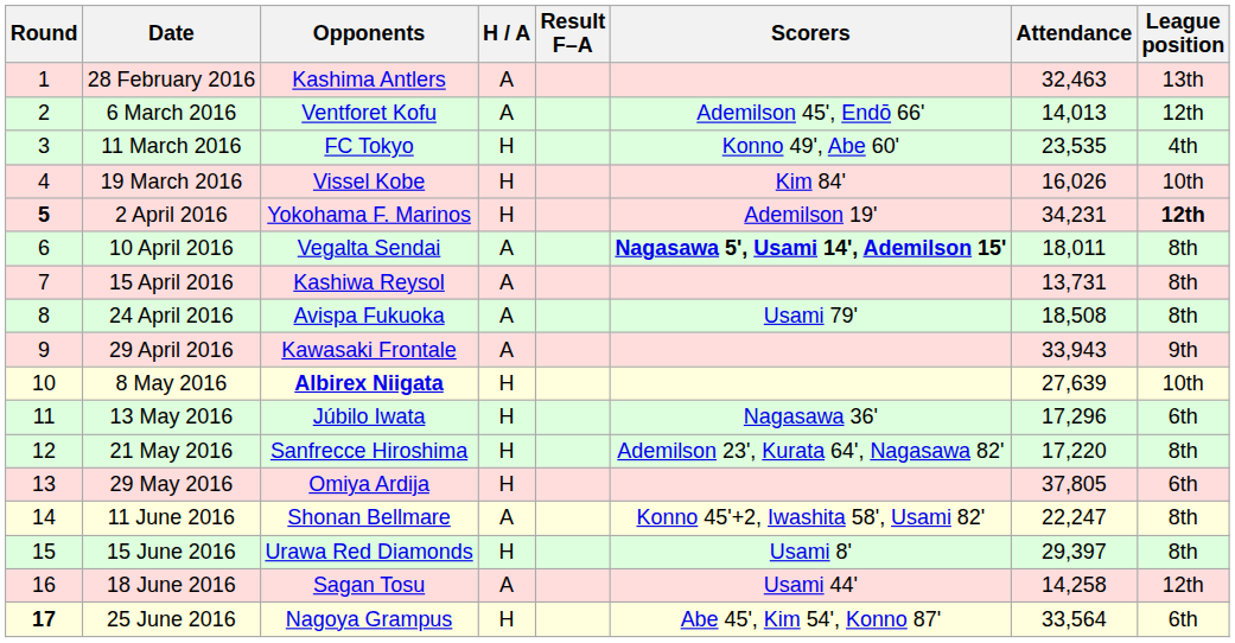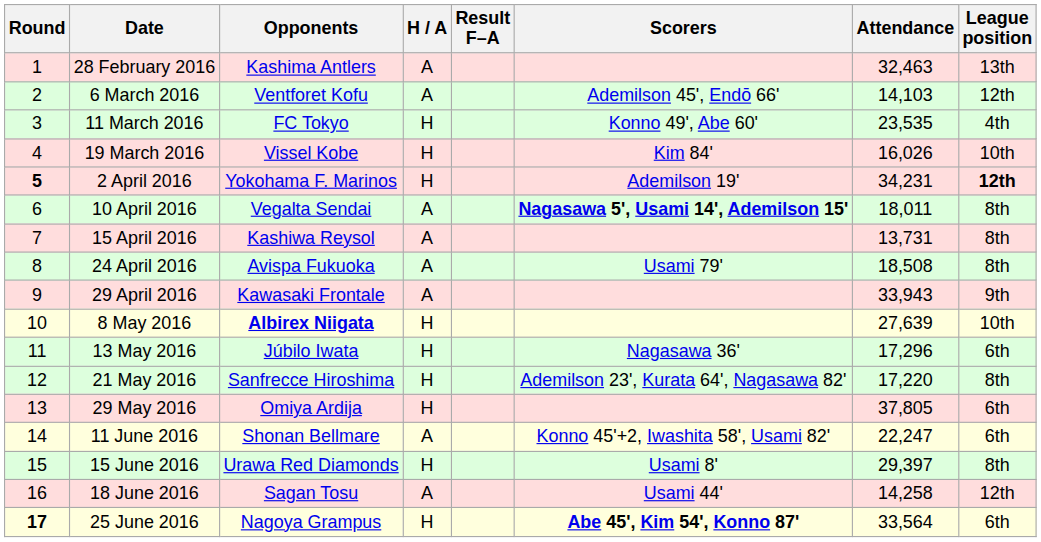6 March 2016 | Attendance: 14,013 -> 14,103
11 June 2016 | League position: 8th -> 6th
25 June 2016 | Scorers: normal -> bold
